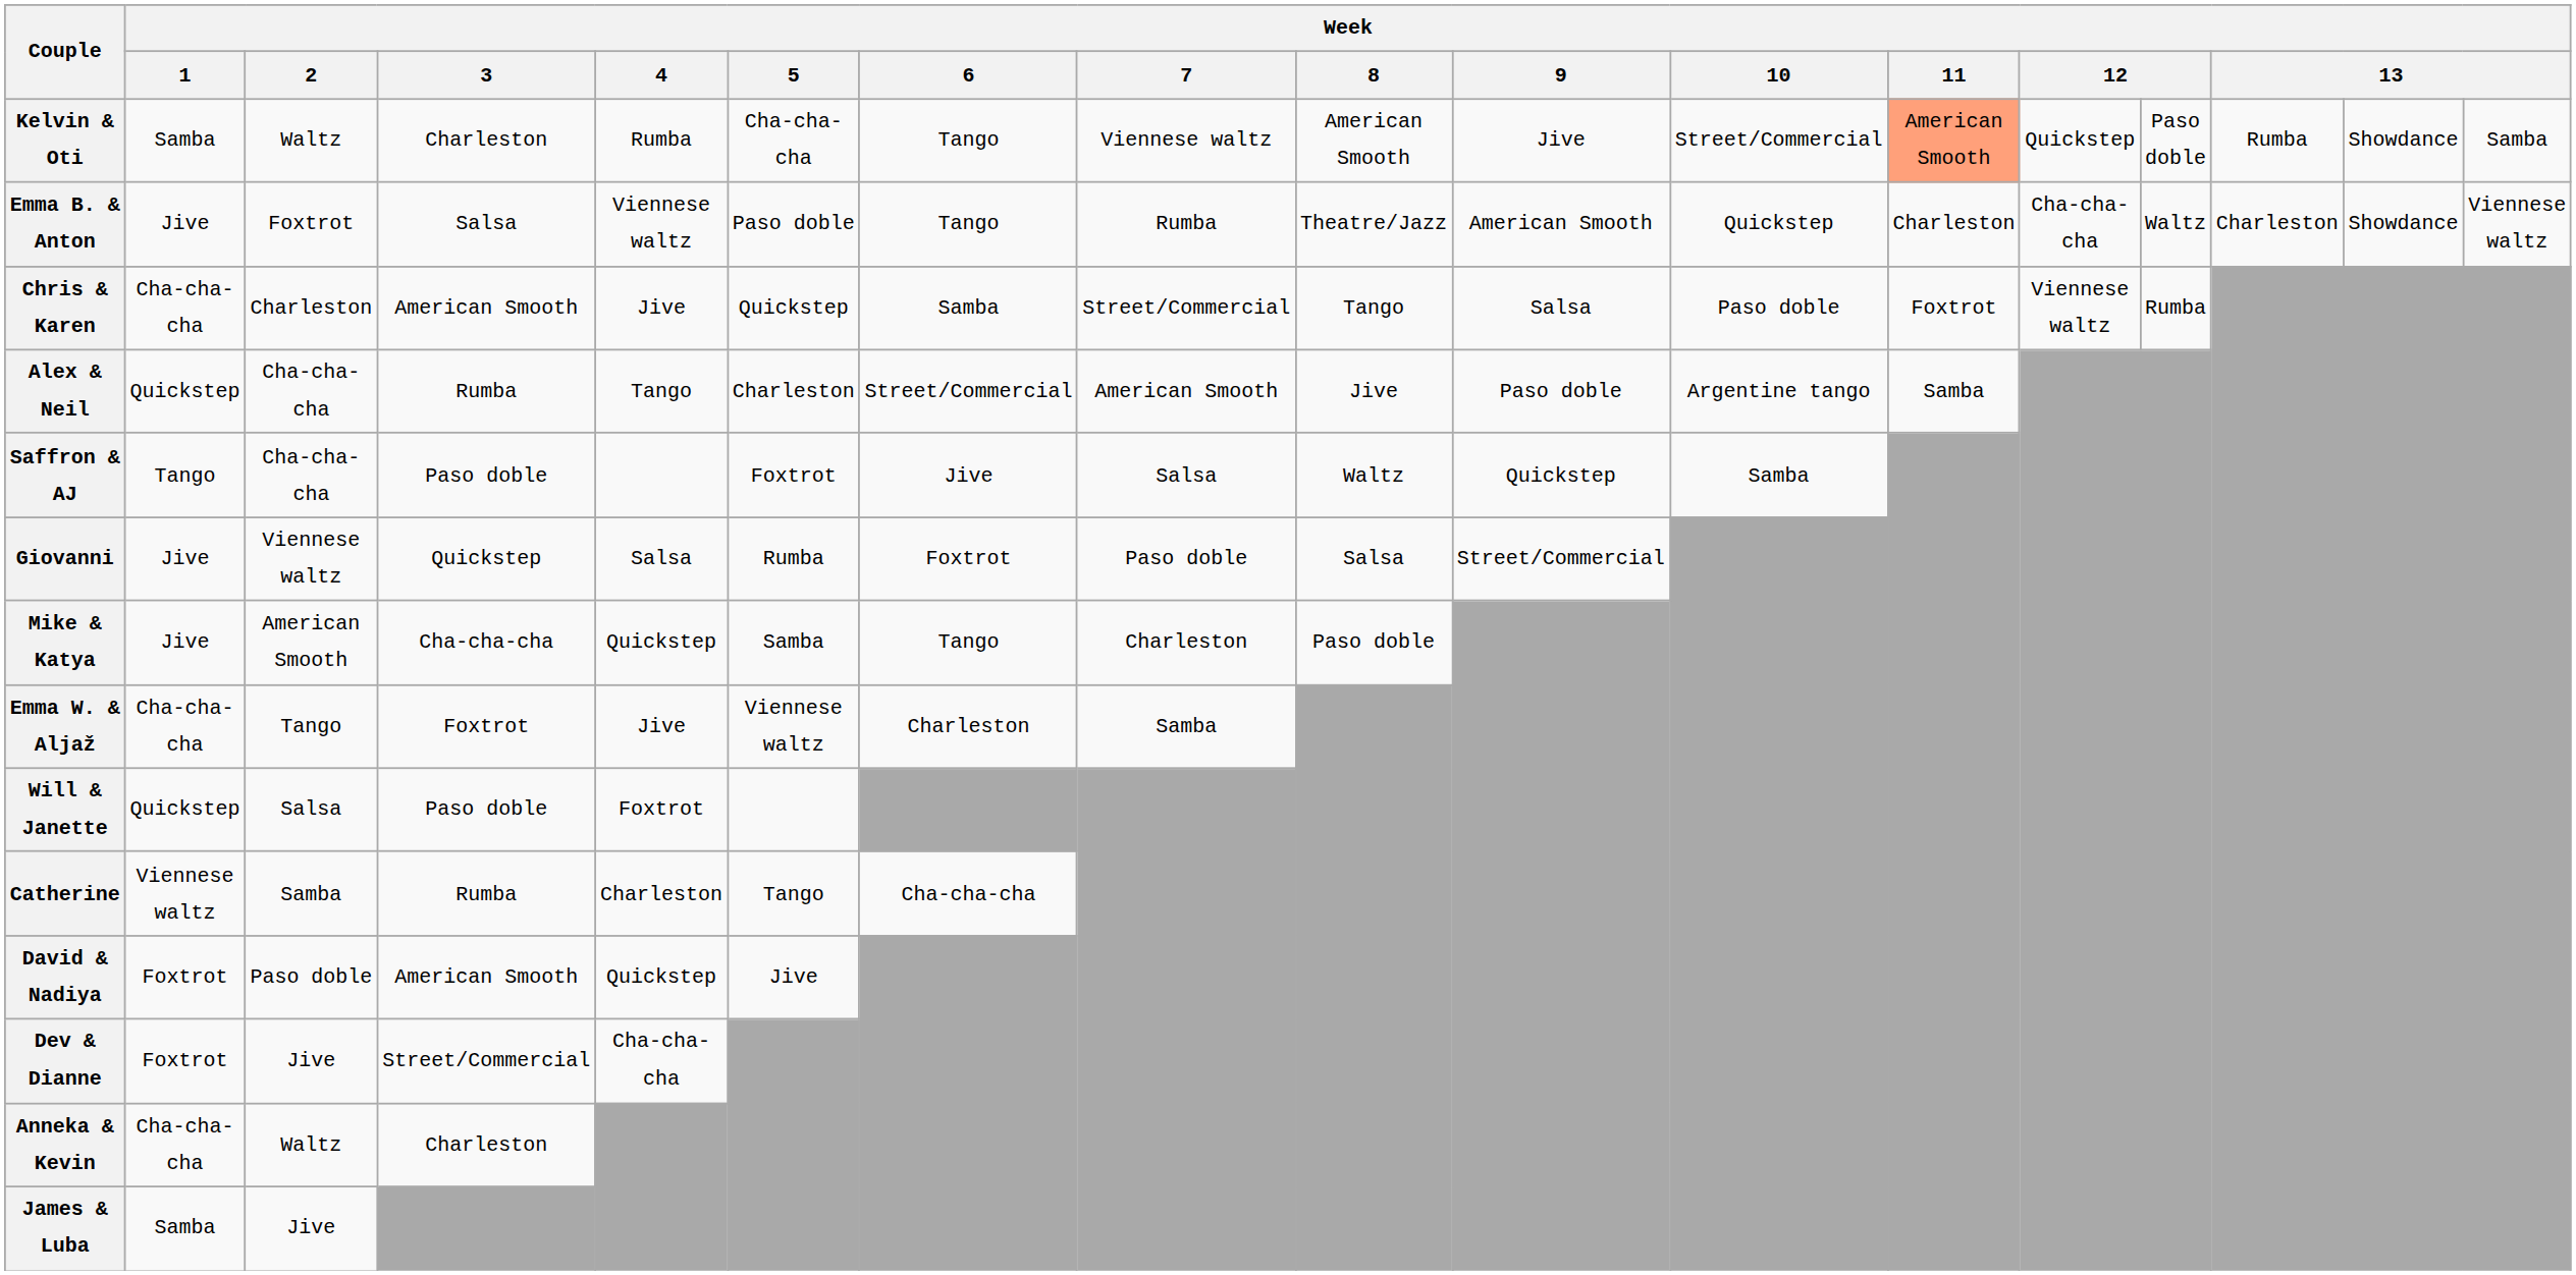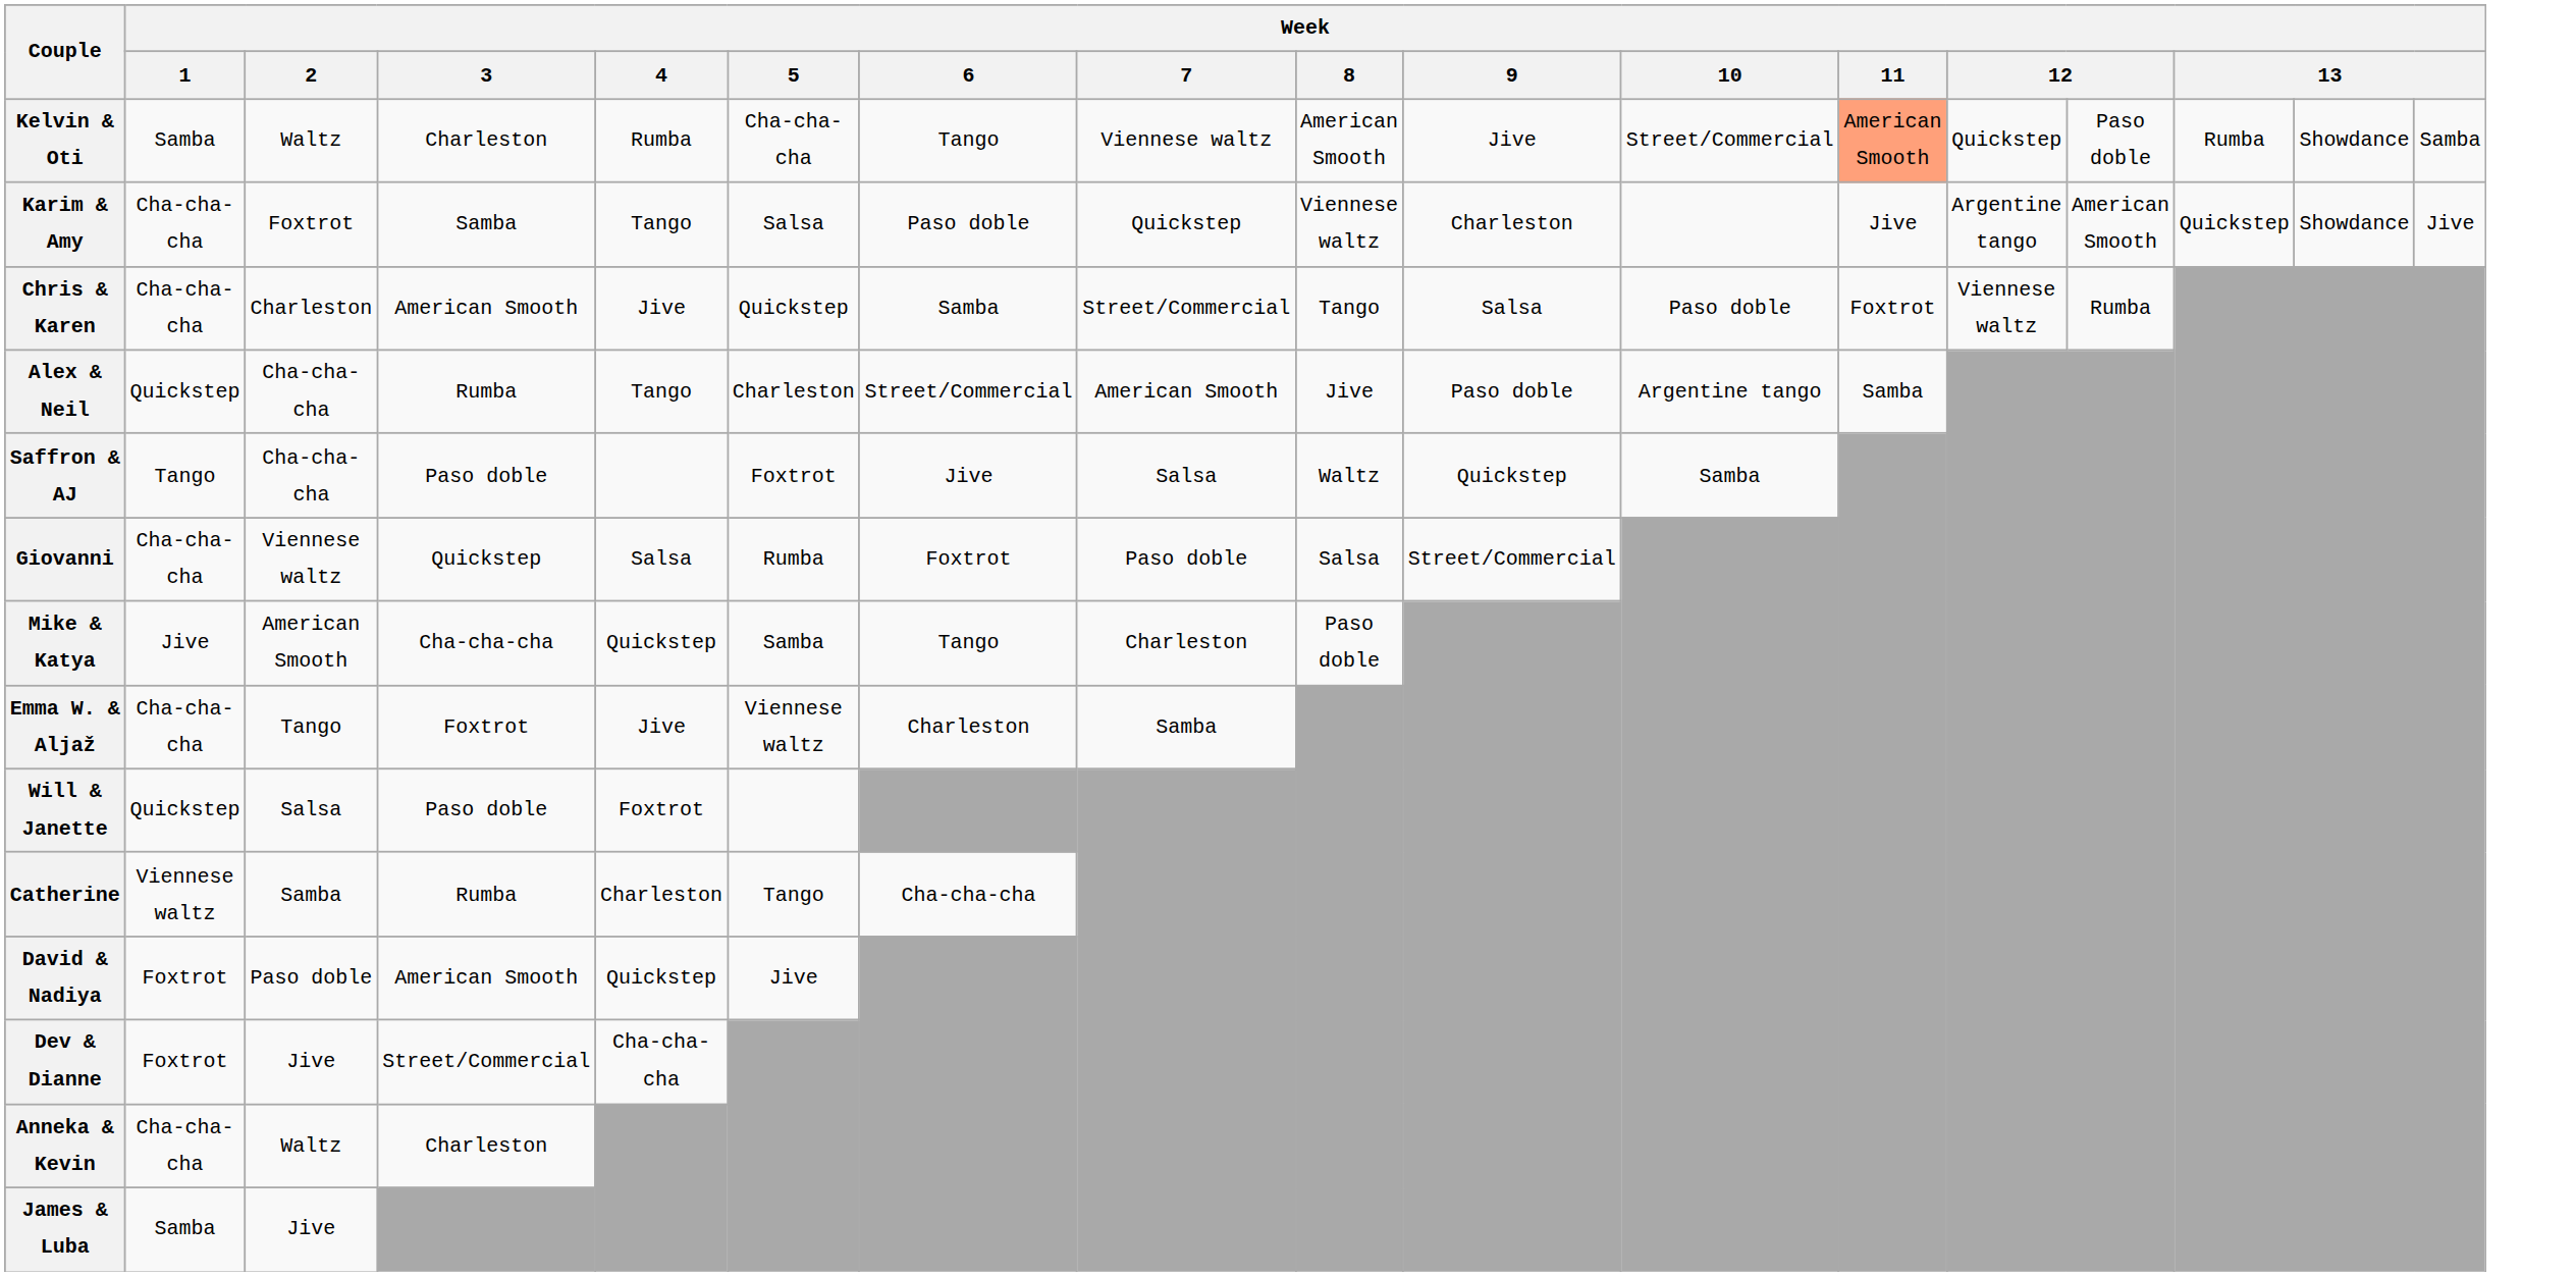+ row: Karim & Amy | Cha-cha-cha | Foxtrot | Samba | Tango | Salsa | Paso doble | Quickstep | Viennese waltz | Charleston | Jive | Argentine tango | American Smooth | Quickstep | Showdance | Jive
- row: Emma B. & Anton | Jive | Foxtrot | Salsa | Viennese waltz | Paso doble | Tango | Rumba | Theatre/Jazz | American Smooth | Quickstep | Charleston | Cha-cha-cha | Waltz | Charleston | Showdance | Viennese waltz
Giovanni | Week / 1: Jive -> Cha-cha-cha
